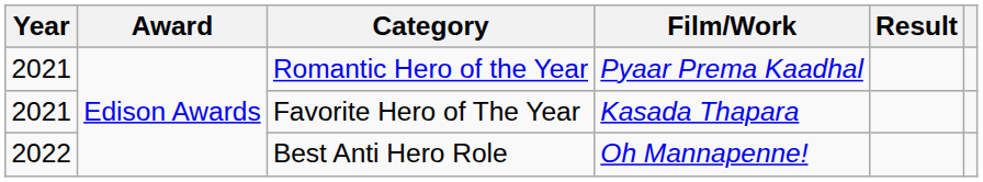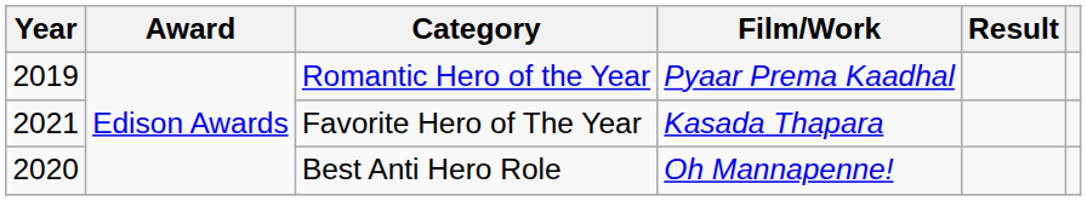Romantic Hero of the Year | Year: 2021 -> 2019
Best Anti Hero Role | Year: 2022 -> 2020
